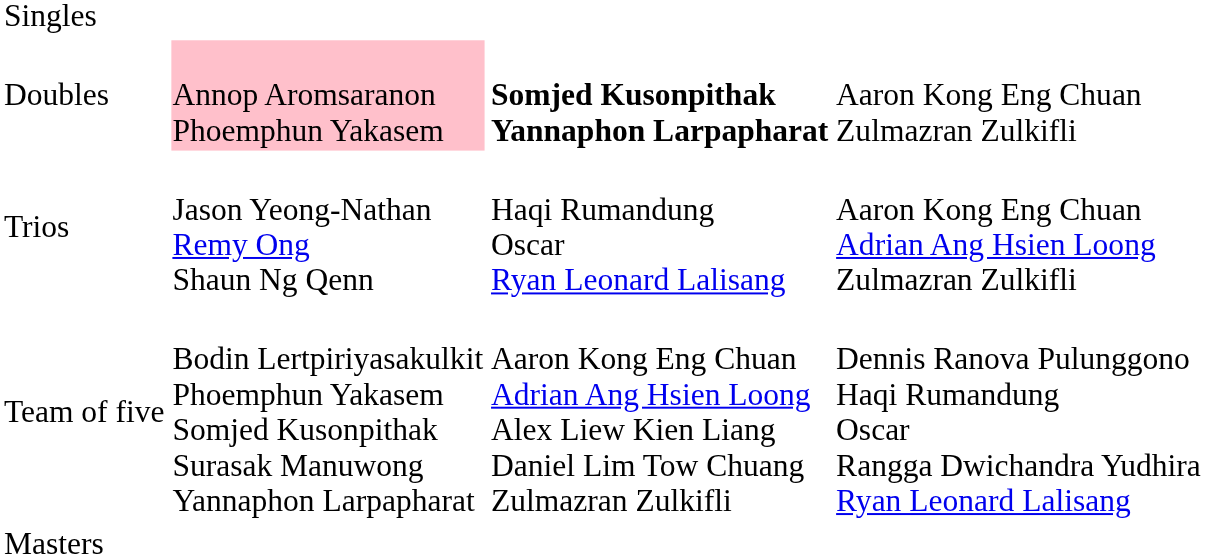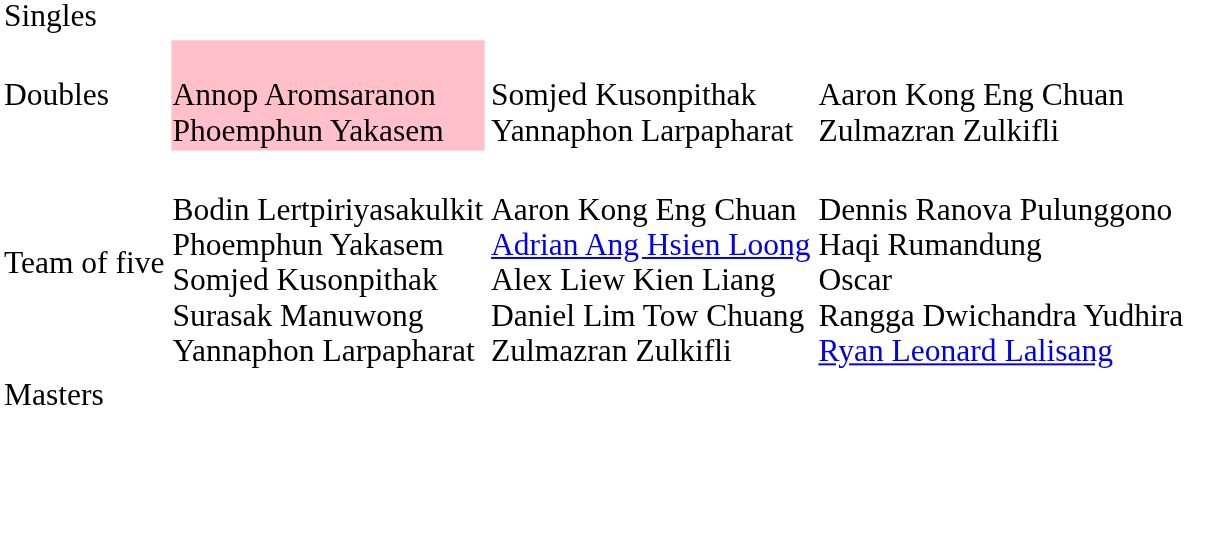Doubles | column 3: bold -> normal
- row: Trios | Jason Yeong-Nathan Remy Ong Shaun Ng Qenn | Haqi Rumandung Oscar Ryan Leonard Lalisang | Aaron Kong Eng Chuan Adrian Ang Hsien Loong Zulmazran Zulkifli
